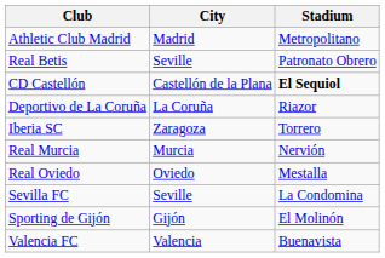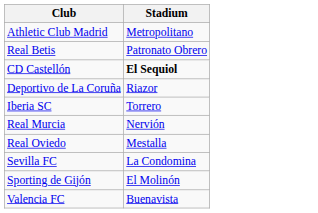- column: City | Madrid | Seville | Castellón de la Plana | La Coruña | Zaragoza | Murcia | Oviedo | Seville | Gijón | Valencia
